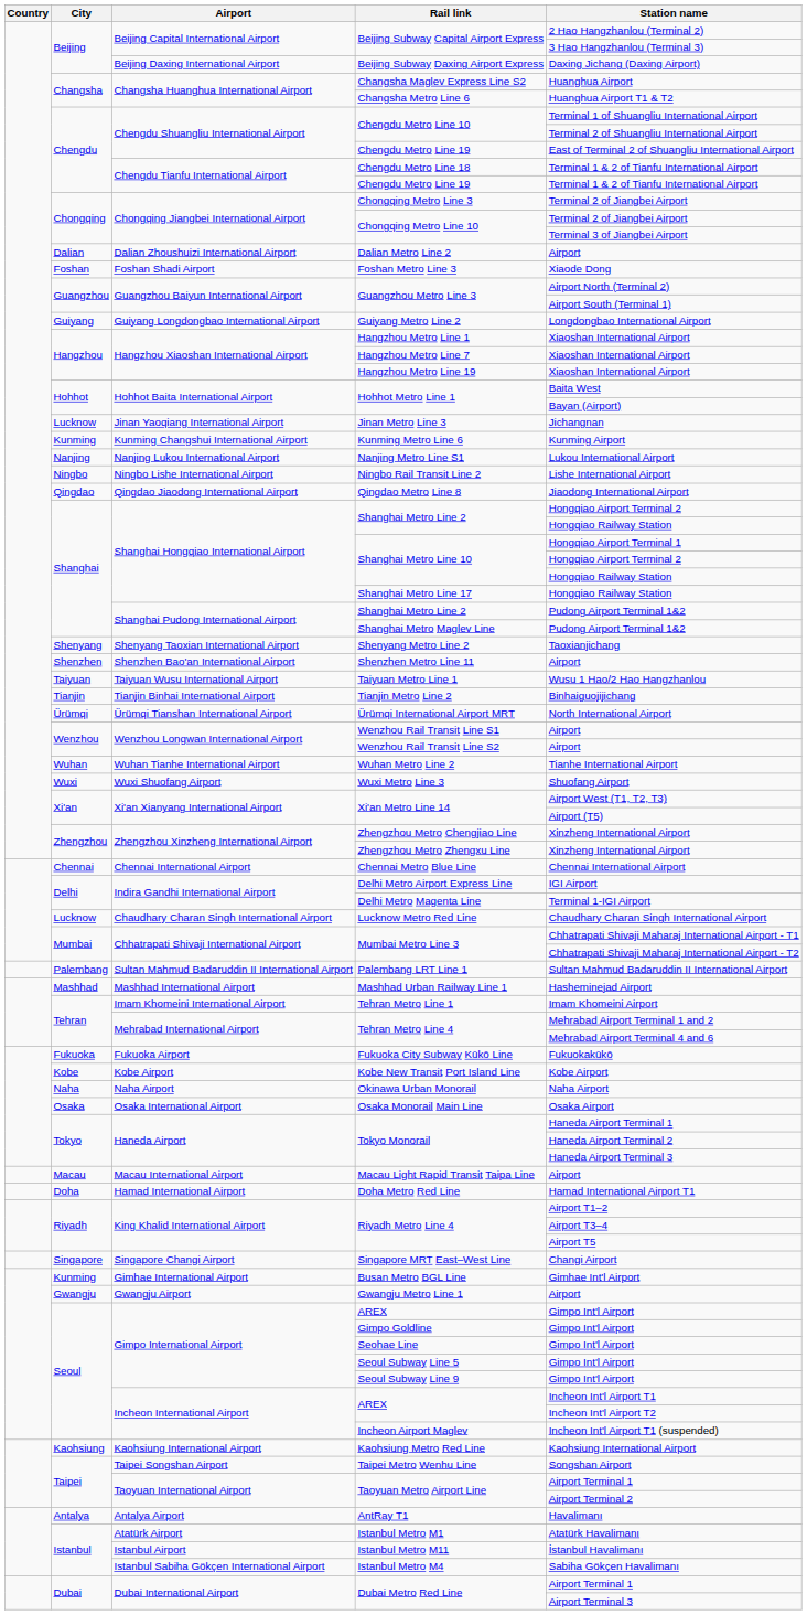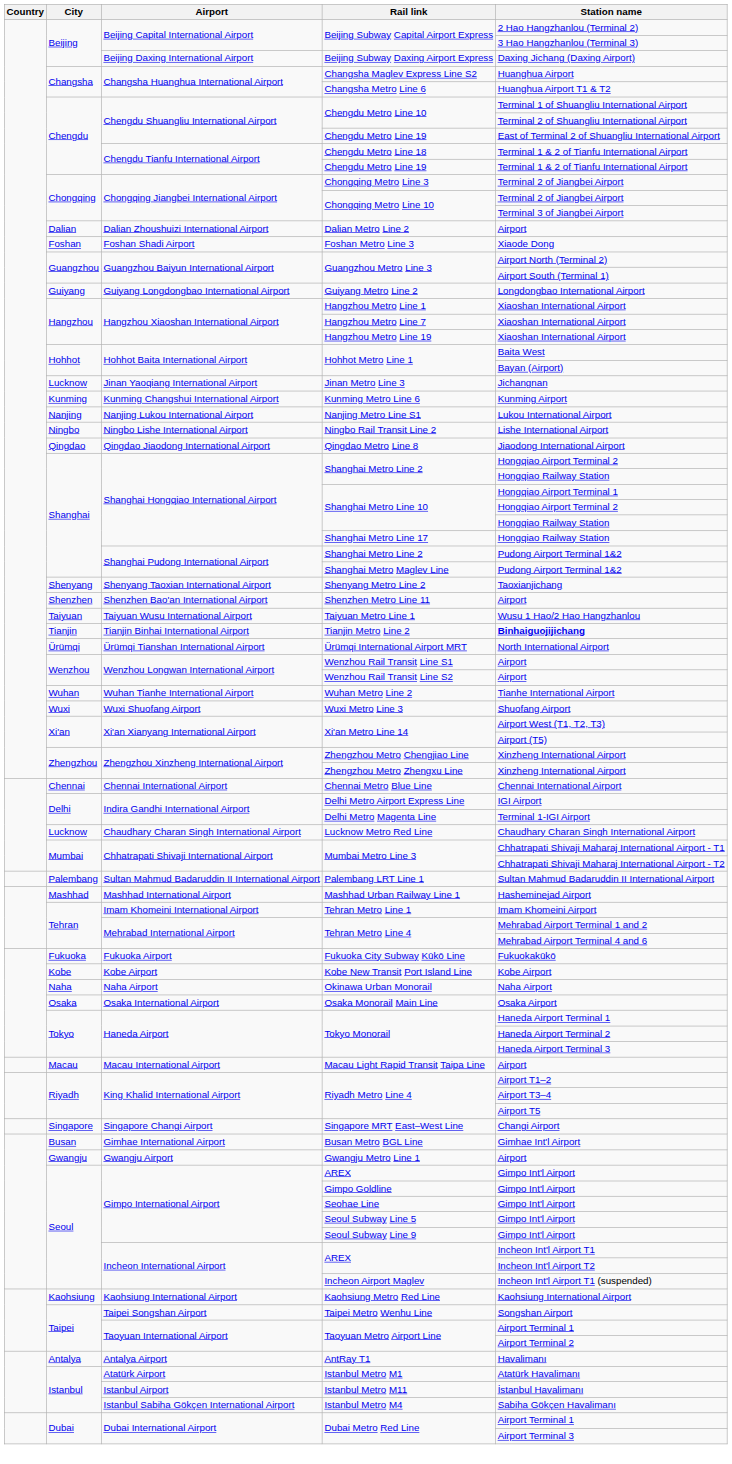Tianjin Metro Line 2 | Station name: normal -> bold
- row: Doha | Hamad International Airport | Doha Metro Red Line | Hamad International Airport T1
Busan Metro BGL Line | City: Kunming -> Busan
